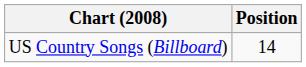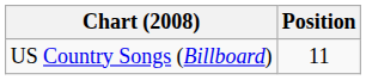US Country Songs (Billboard) | Position: 14 -> 11
